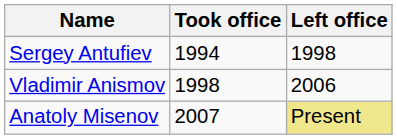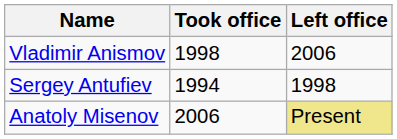rows swapped: Sergey Antufiev <-> Vladimir Anismov
Anatoly Misenov | Took office: 2007 -> 2006
